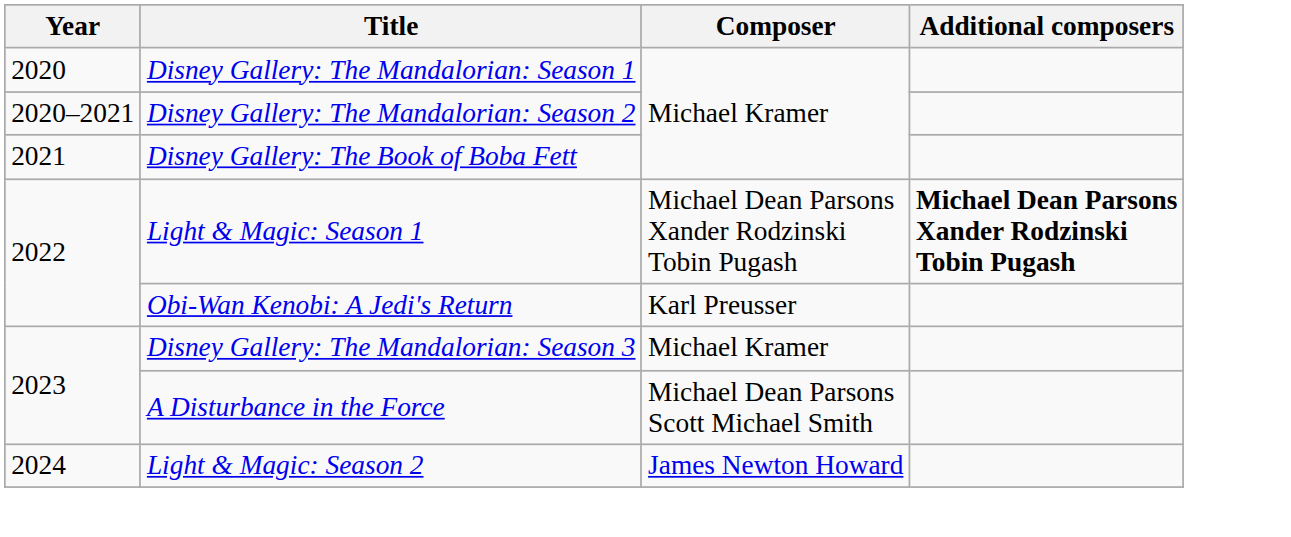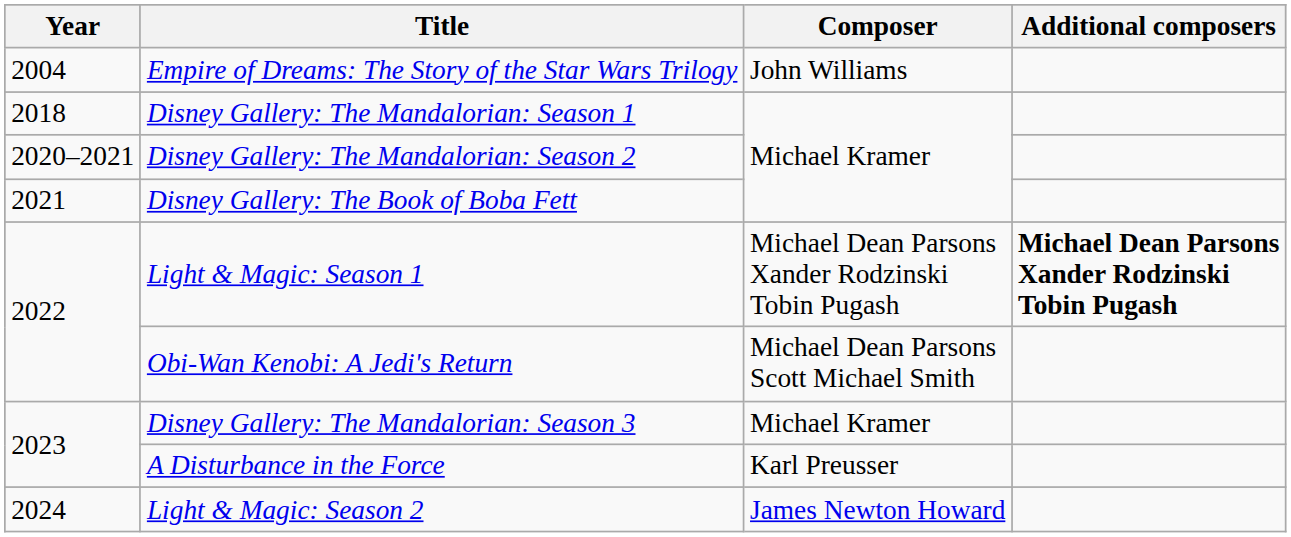+ row: 2004 | Empire of Dreams: The Story of the Star Wars Trilogy | John Williams
Disney Gallery: The Mandalorian: Season 1 | Year: 2020 -> 2018
Obi-Wan Kenobi: A Jedi's Return | Composer: Karl Preusser -> Michael Dean Parsons Scott Michael Smith
A Disturbance in the Force | Composer: Michael Dean Parsons Scott Michael Smith -> Karl Preusser
